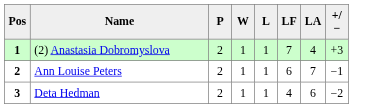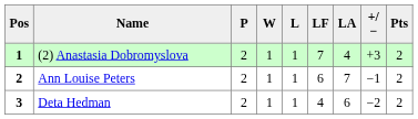+ column: Pts | 2 | 2 | 2
